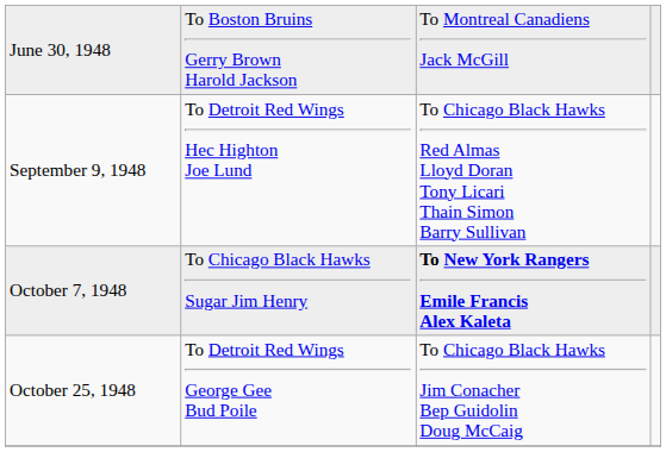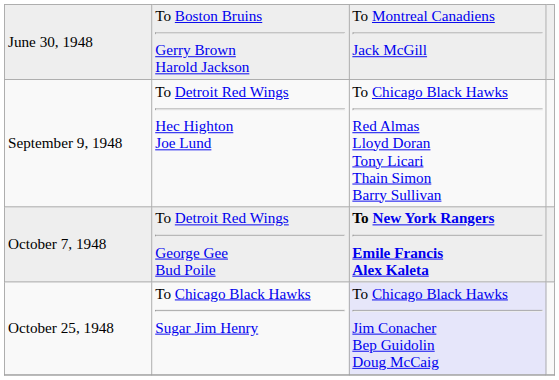October 7, 1948 | column 2: To Chicago Black Hawks Sugar Jim Henry -> To Detroit Red Wings George Gee Bud Poile
October 25, 1948 | column 2: To Detroit Red Wings George Gee Bud Poile -> To Chicago Black Hawks Sugar Jim Henry
October 25, 1948 | column 3: no background -> lavender background
